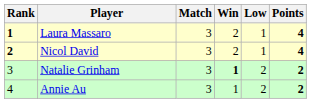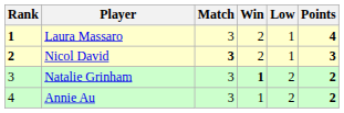Nicol David | Match: normal -> bold
Nicol David | Points: 4 -> 3
